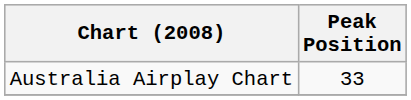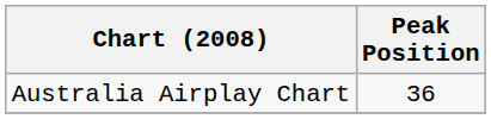Australia Airplay Chart | Peak Position: 33 -> 36
